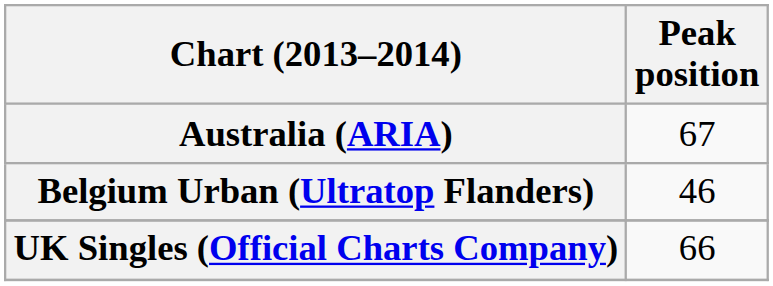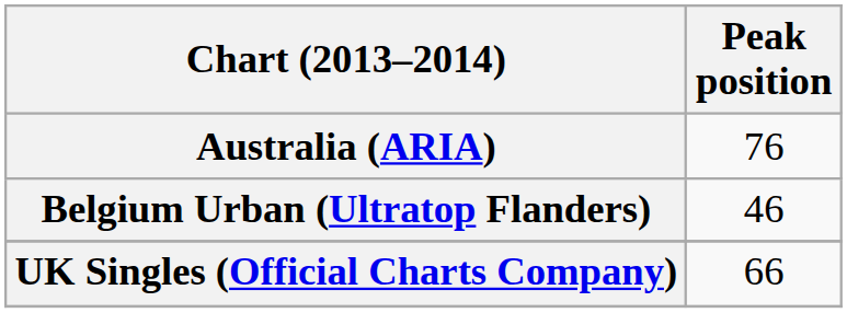Australia (ARIA) | Peak position: 67 -> 76
